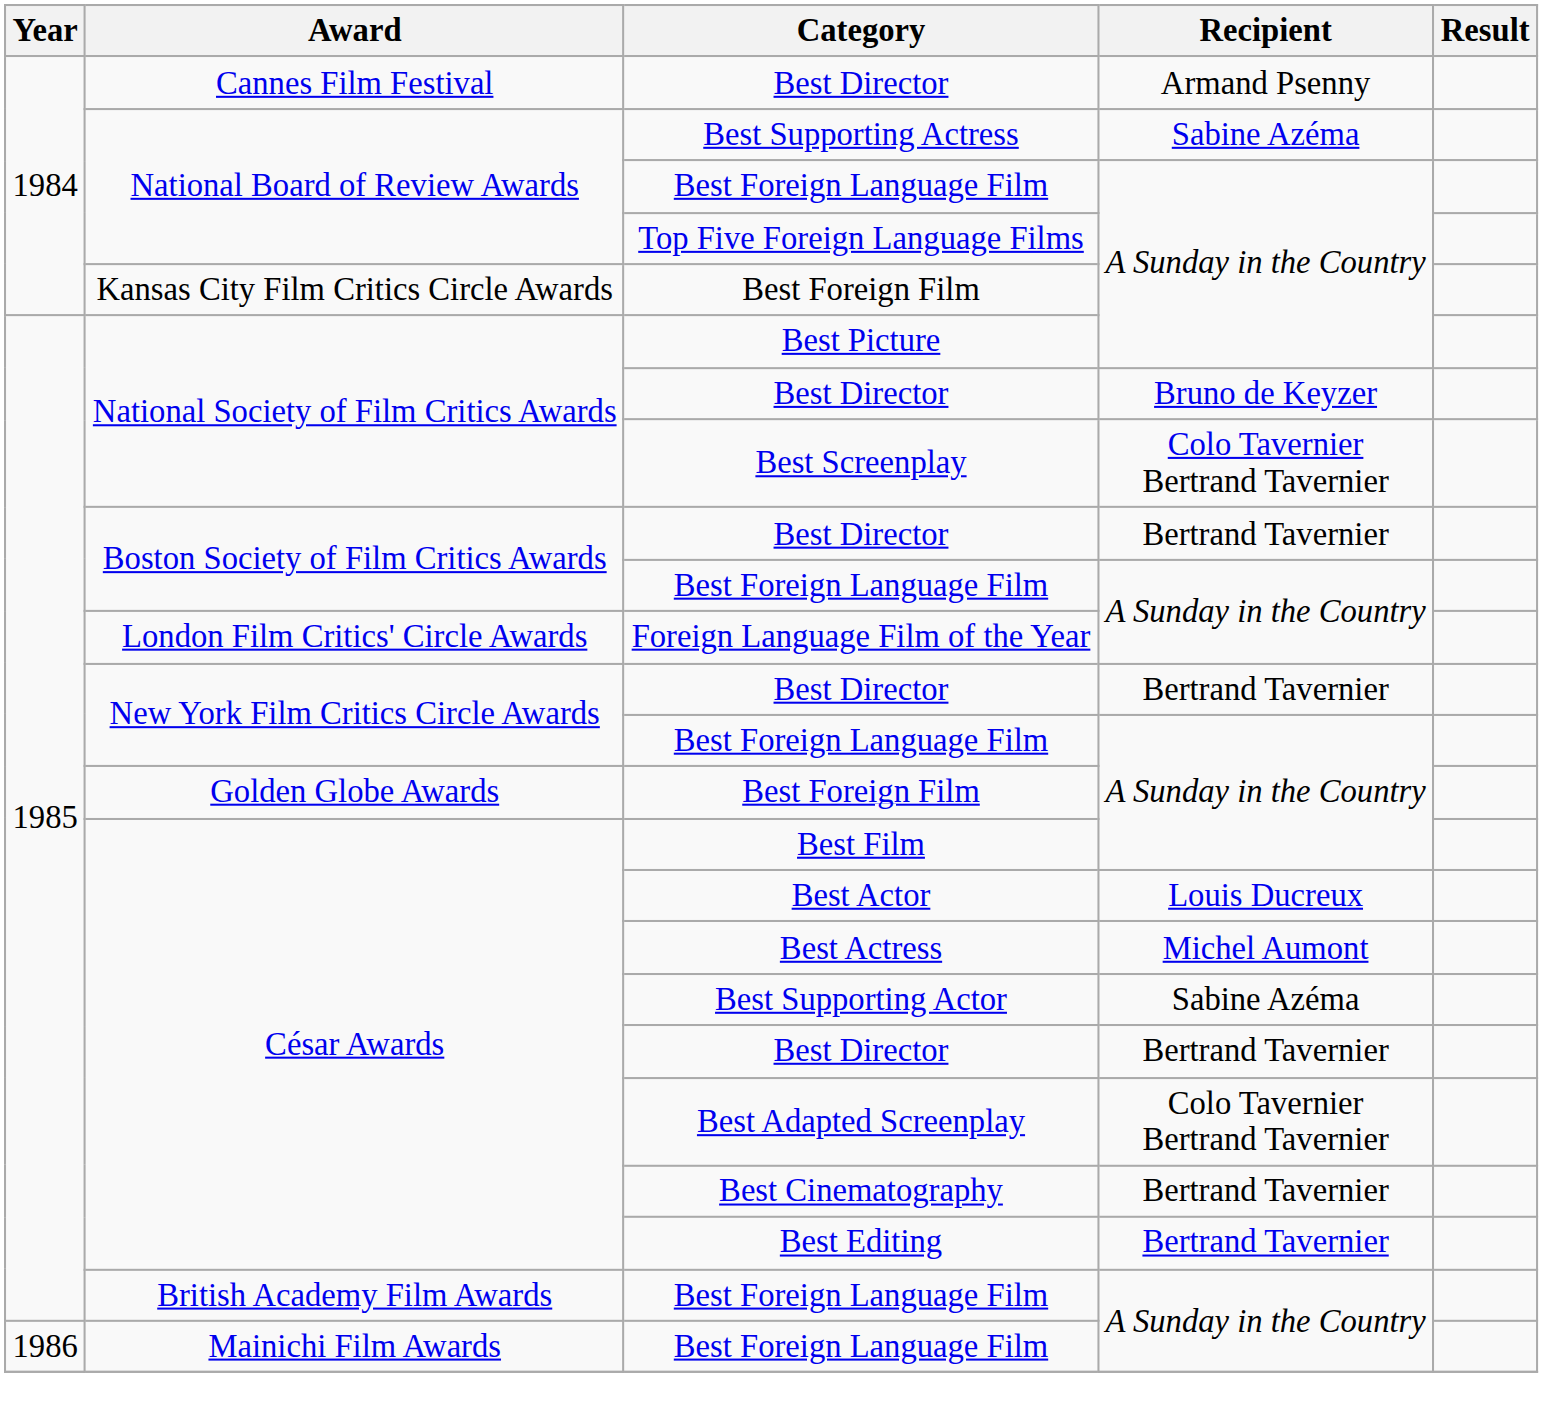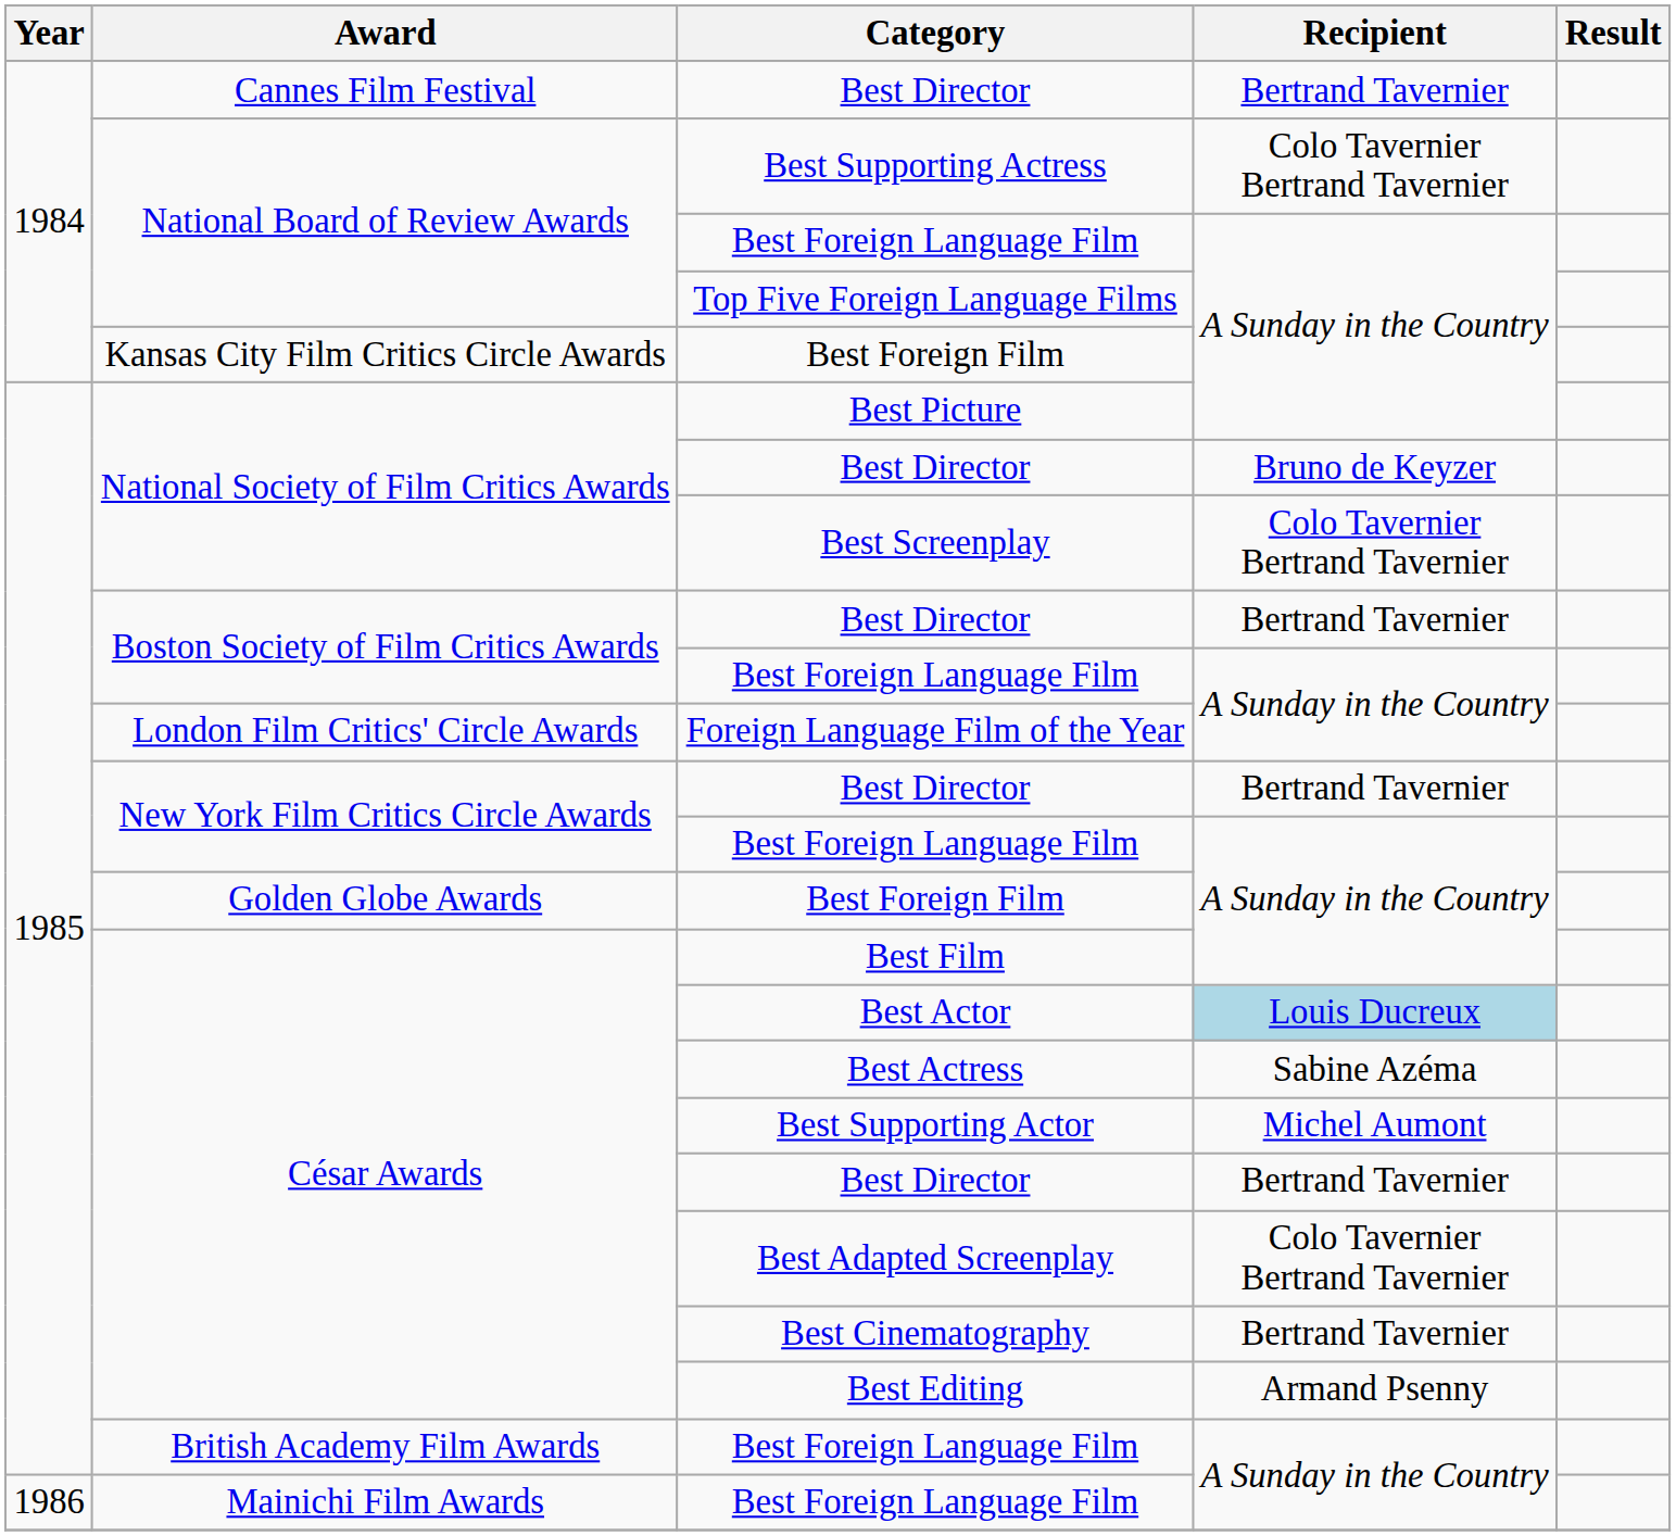Cannes Film Festival / Best Director | Recipient: Armand Psenny -> Bertrand Tavernier
Best Supporting Actress | Recipient: Sabine Azéma -> Colo Tavernier Bertrand Tavernier
Best Actor | Recipient: no background -> lightblue background
Best Actress | Recipient: Michel Aumont -> Sabine Azéma
Best Supporting Actor | Recipient: Sabine Azéma -> Michel Aumont
Best Editing | Recipient: Bertrand Tavernier -> Armand Psenny
